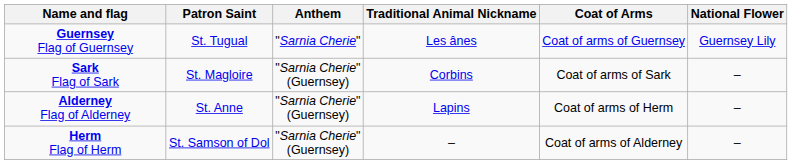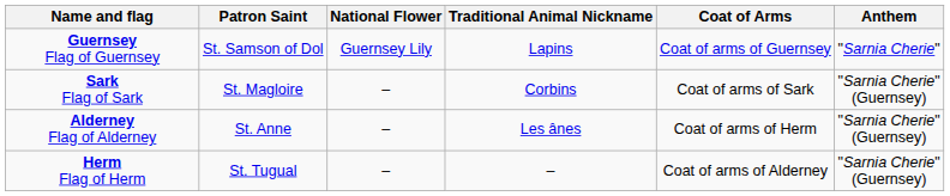columns swapped: National Flower <-> Anthem
Guernsey Flag of Guernsey | Patron Saint: St. Tugual -> St. Samson of Dol
Guernsey Flag of Guernsey | Traditional Animal Nickname: Les ânes -> Lapins
Alderney Flag of Alderney | Traditional Animal Nickname: Lapins -> Les ânes
Herm Flag of Herm | Patron Saint: St. Samson of Dol -> St. Tugual
